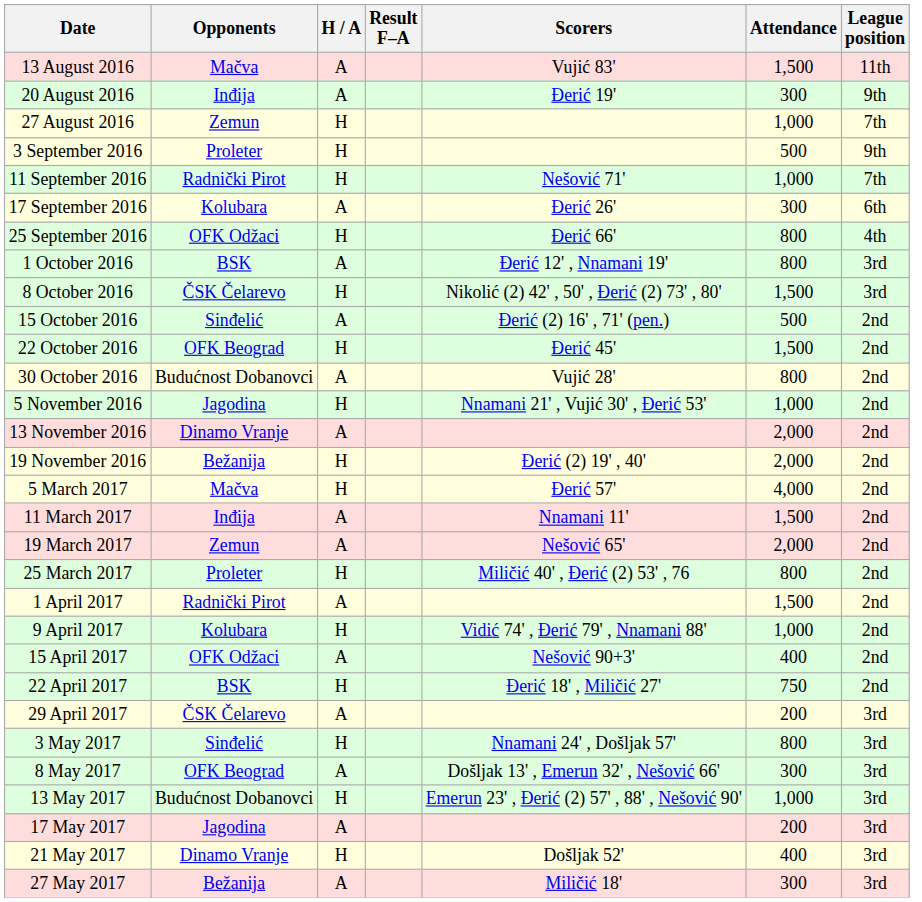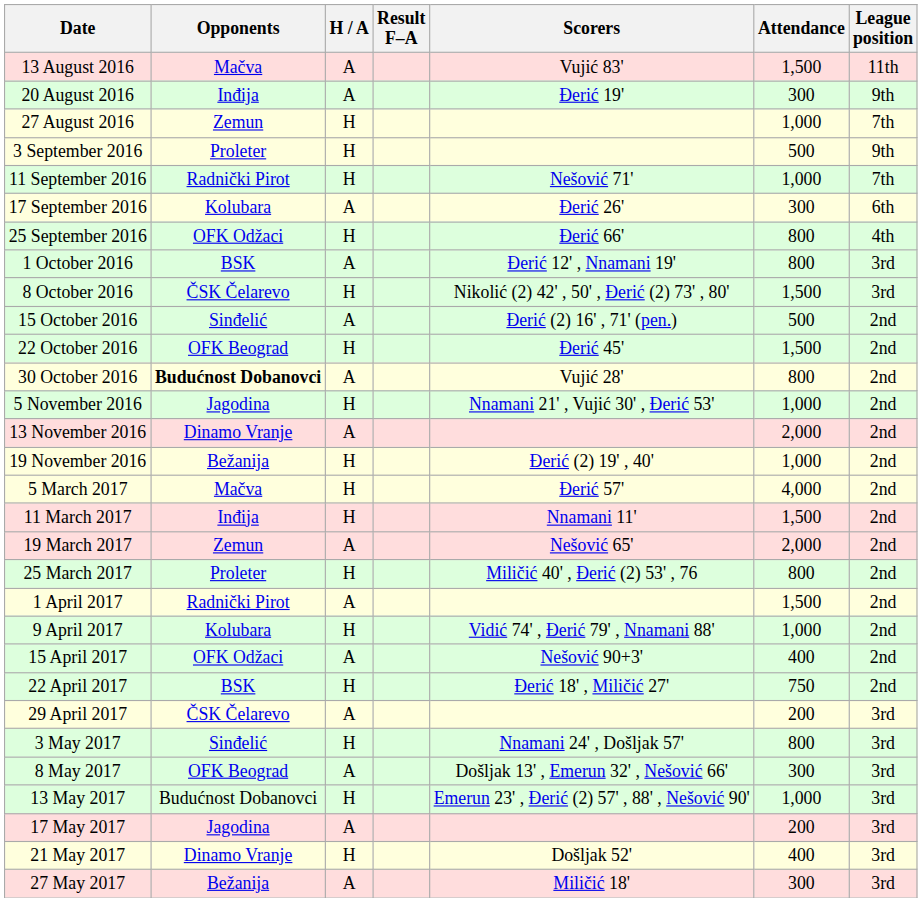30 October 2016 | Opponents: normal -> bold
19 November 2016 | Attendance: 2,000 -> 1,000
11 March 2017 | H / A: A -> H
